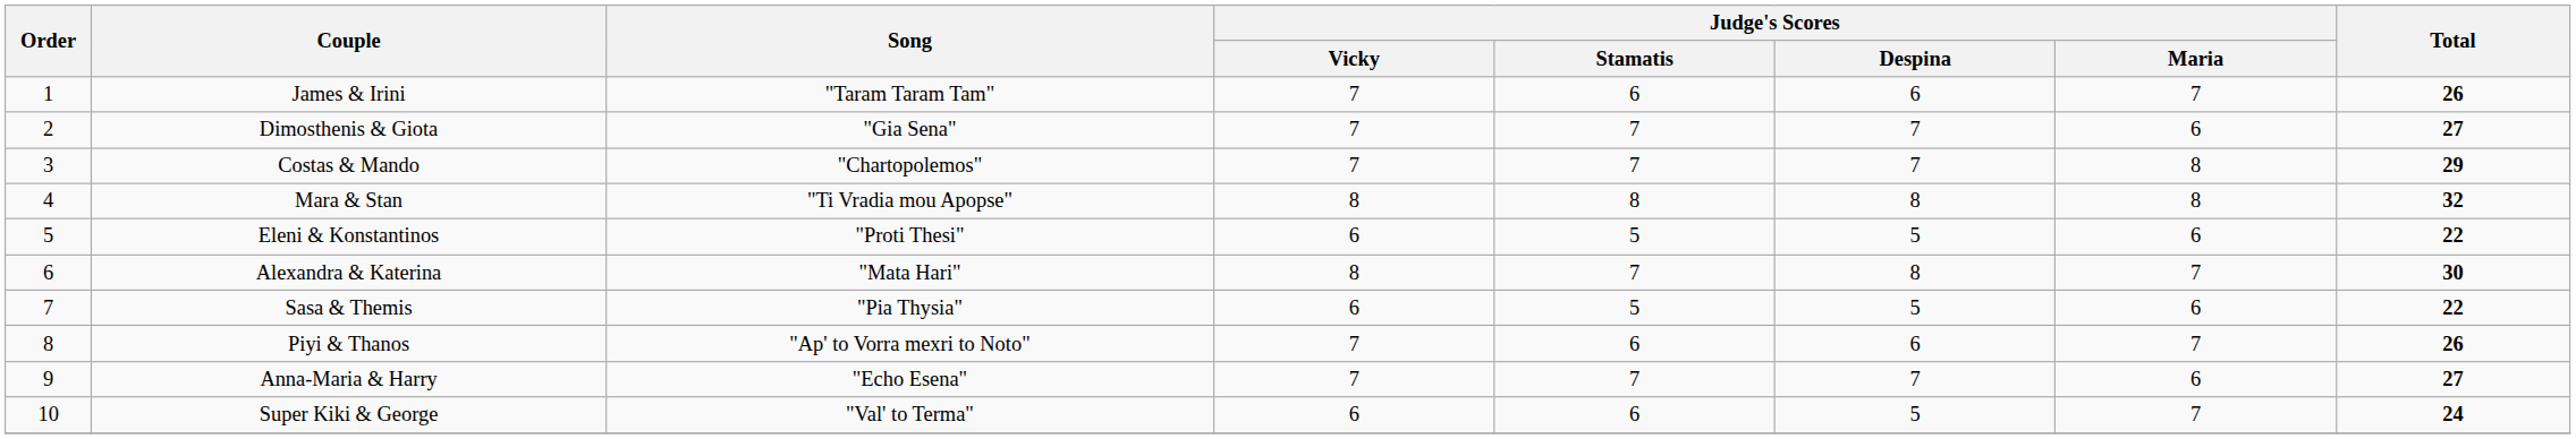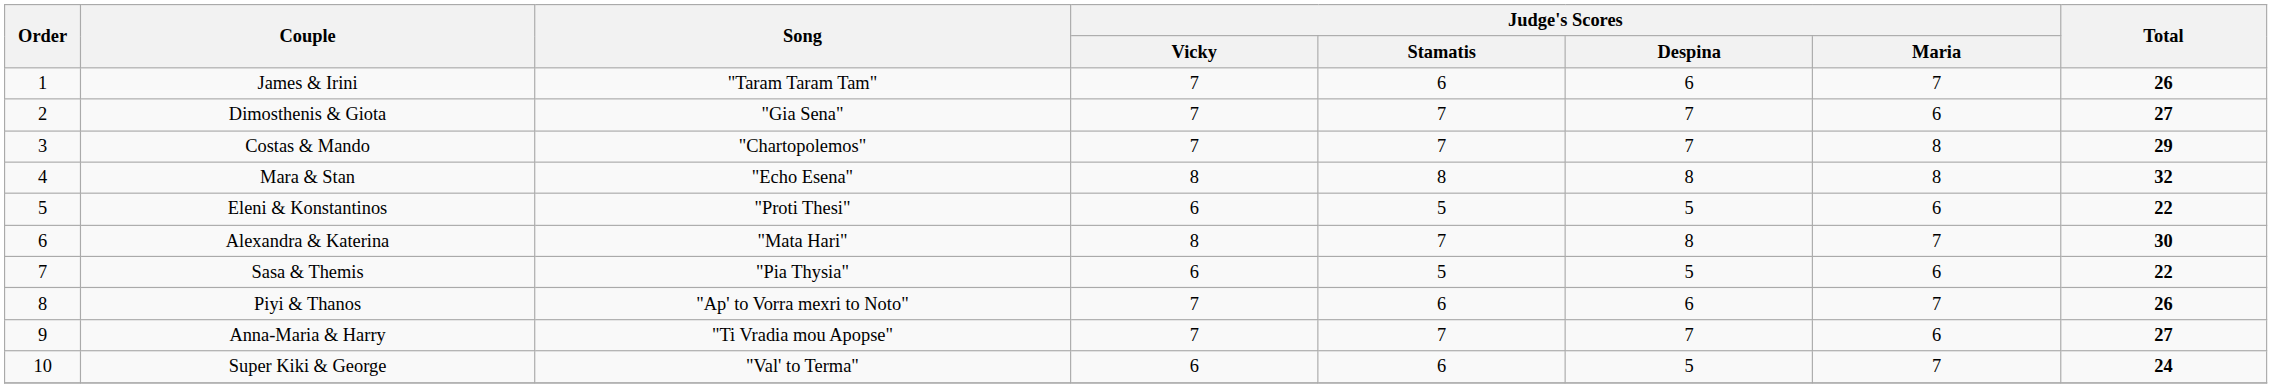Mara & Stan | Song: "Ti Vradia mou Apopse" -> "Echo Esena"
Anna-Maria & Harry | Song: "Echo Esena" -> "Ti Vradia mou Apopse"
